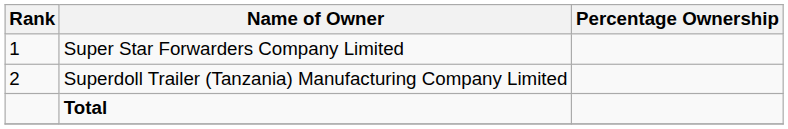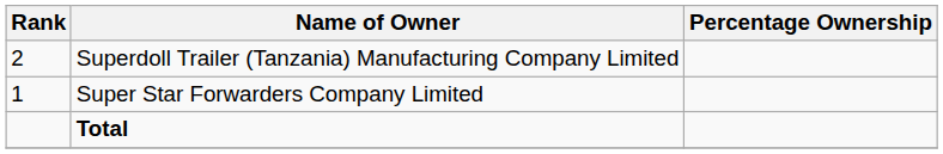rows swapped: Super Star Forwarders Company Limited <-> Superdoll Trailer (Tanzania) Manufacturing Company Limited
